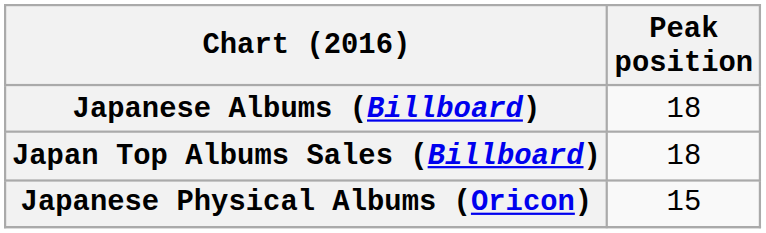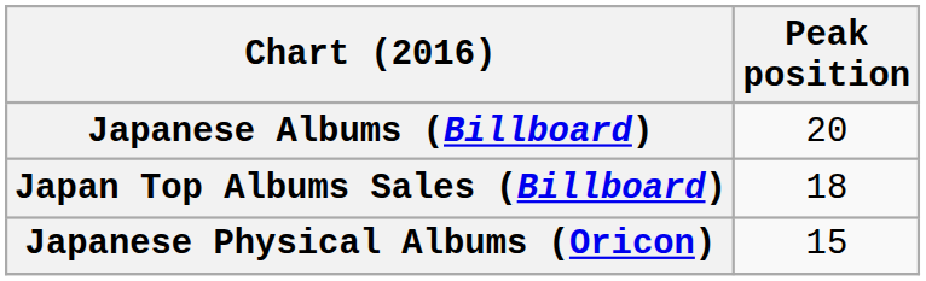Japanese Albums (Billboard) | Peak position: 18 -> 20
